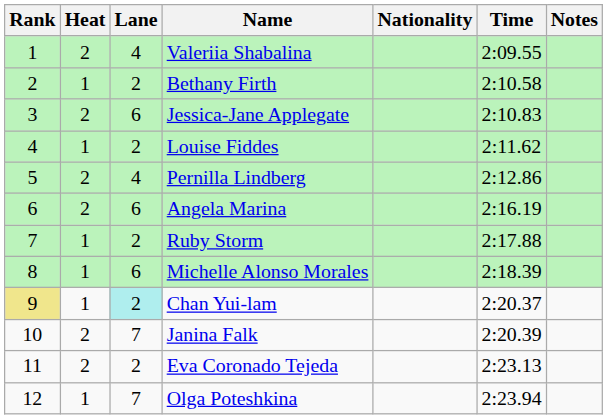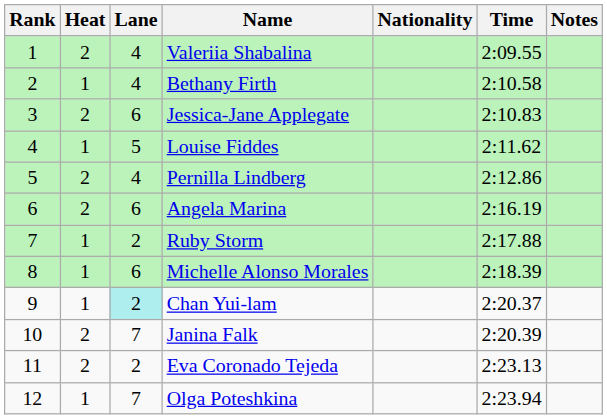Bethany Firth | Lane: 2 -> 4
Louise Fiddes | Lane: 2 -> 5
Chan Yui-lam | Rank: khaki background -> no background
